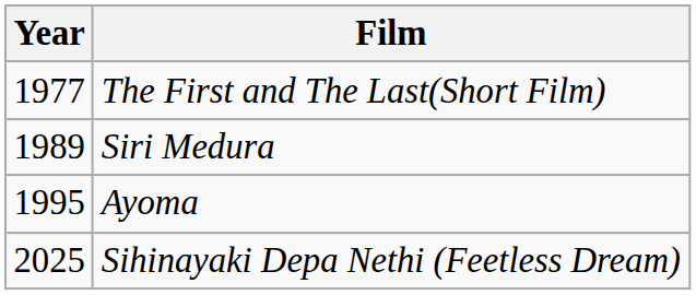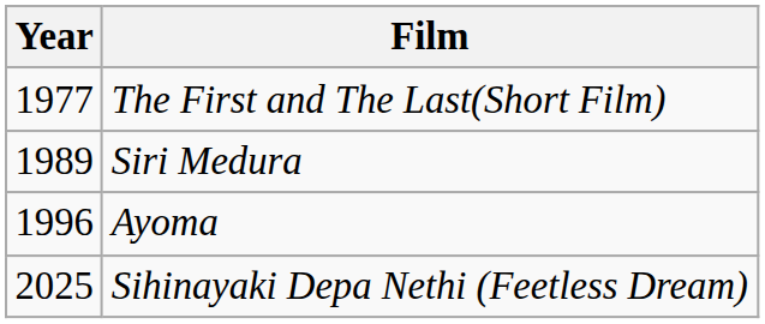Ayoma | Year: 1995 -> 1996
